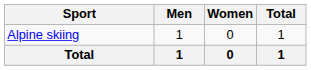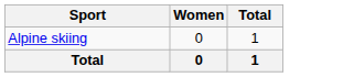- column: Men | 1 | 1
